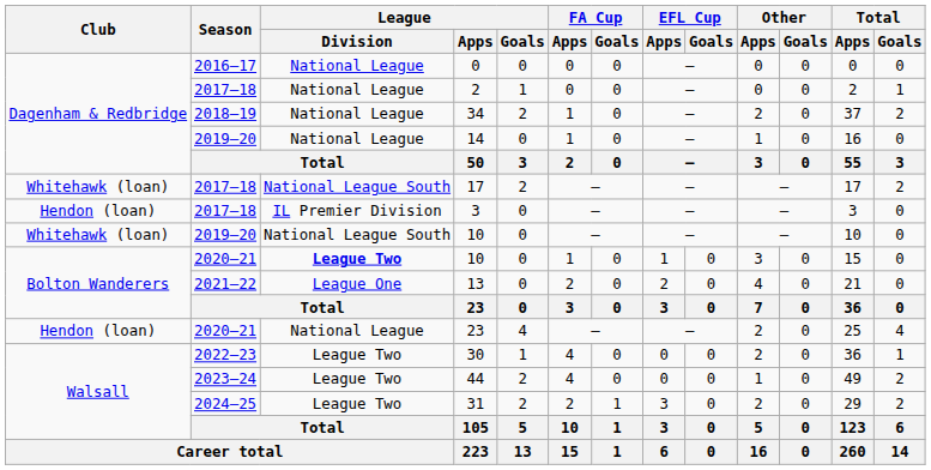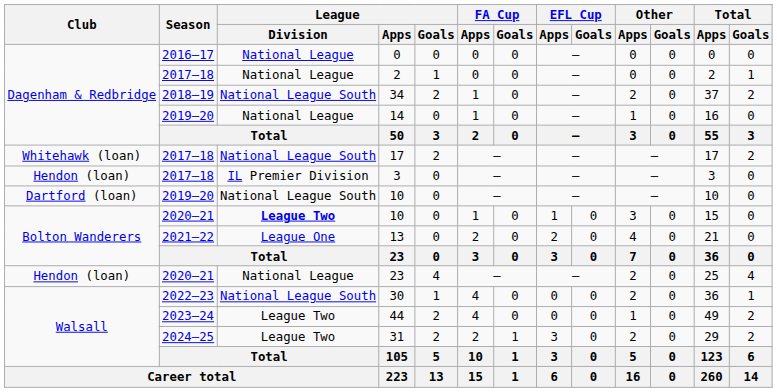34 | League / Division: National League -> National League South
2019–20 / 10 | Club: Whitehawk (loan) -> Dartford (loan)
30 | League / Division: League Two -> National League South
